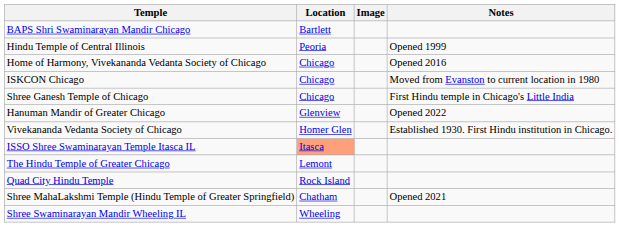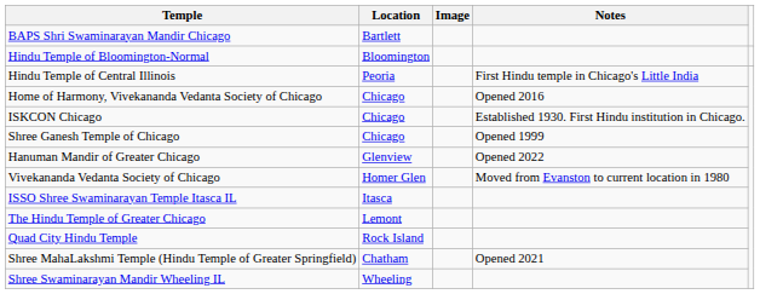+ row: Hindu Temple of Bloomington-Normal | Bloomington
Hindu Temple of Central Illinois | Notes: Opened 1999 -> First Hindu temple in Chicago's Little India
ISKCON Chicago | Notes: Moved from Evanston to current location in 1980 -> Established 1930. First Hindu institution in Chicago.
Shree Ganesh Temple of Chicago | Notes: First Hindu temple in Chicago's Little India -> Opened 1999
Vivekananda Vedanta Society of Chicago | Notes: Established 1930. First Hindu institution in Chicago. -> Moved from Evanston to current location in 1980
ISSO Shree Swaminarayan Temple Itasca IL | Location: lightsalmon background -> no background
